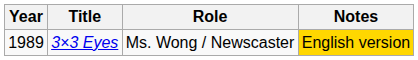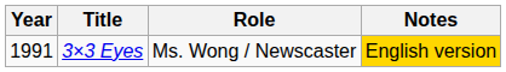3×3 Eyes | Year: 1989 -> 1991
